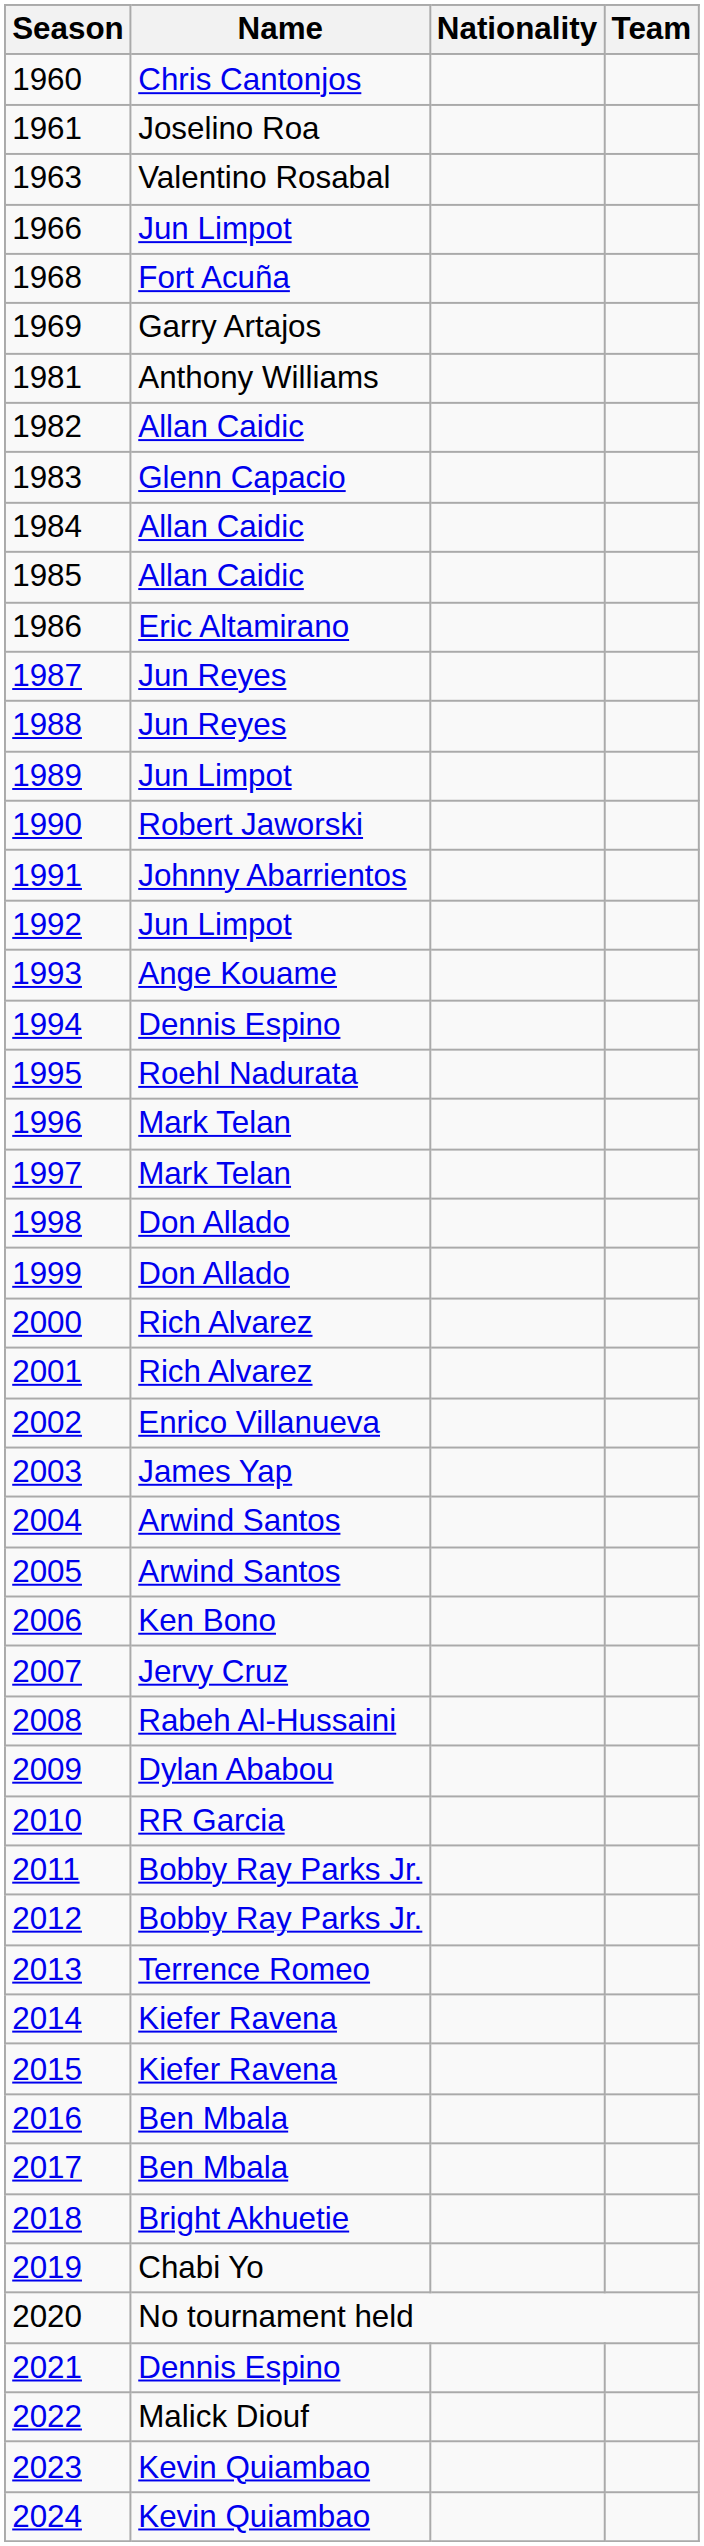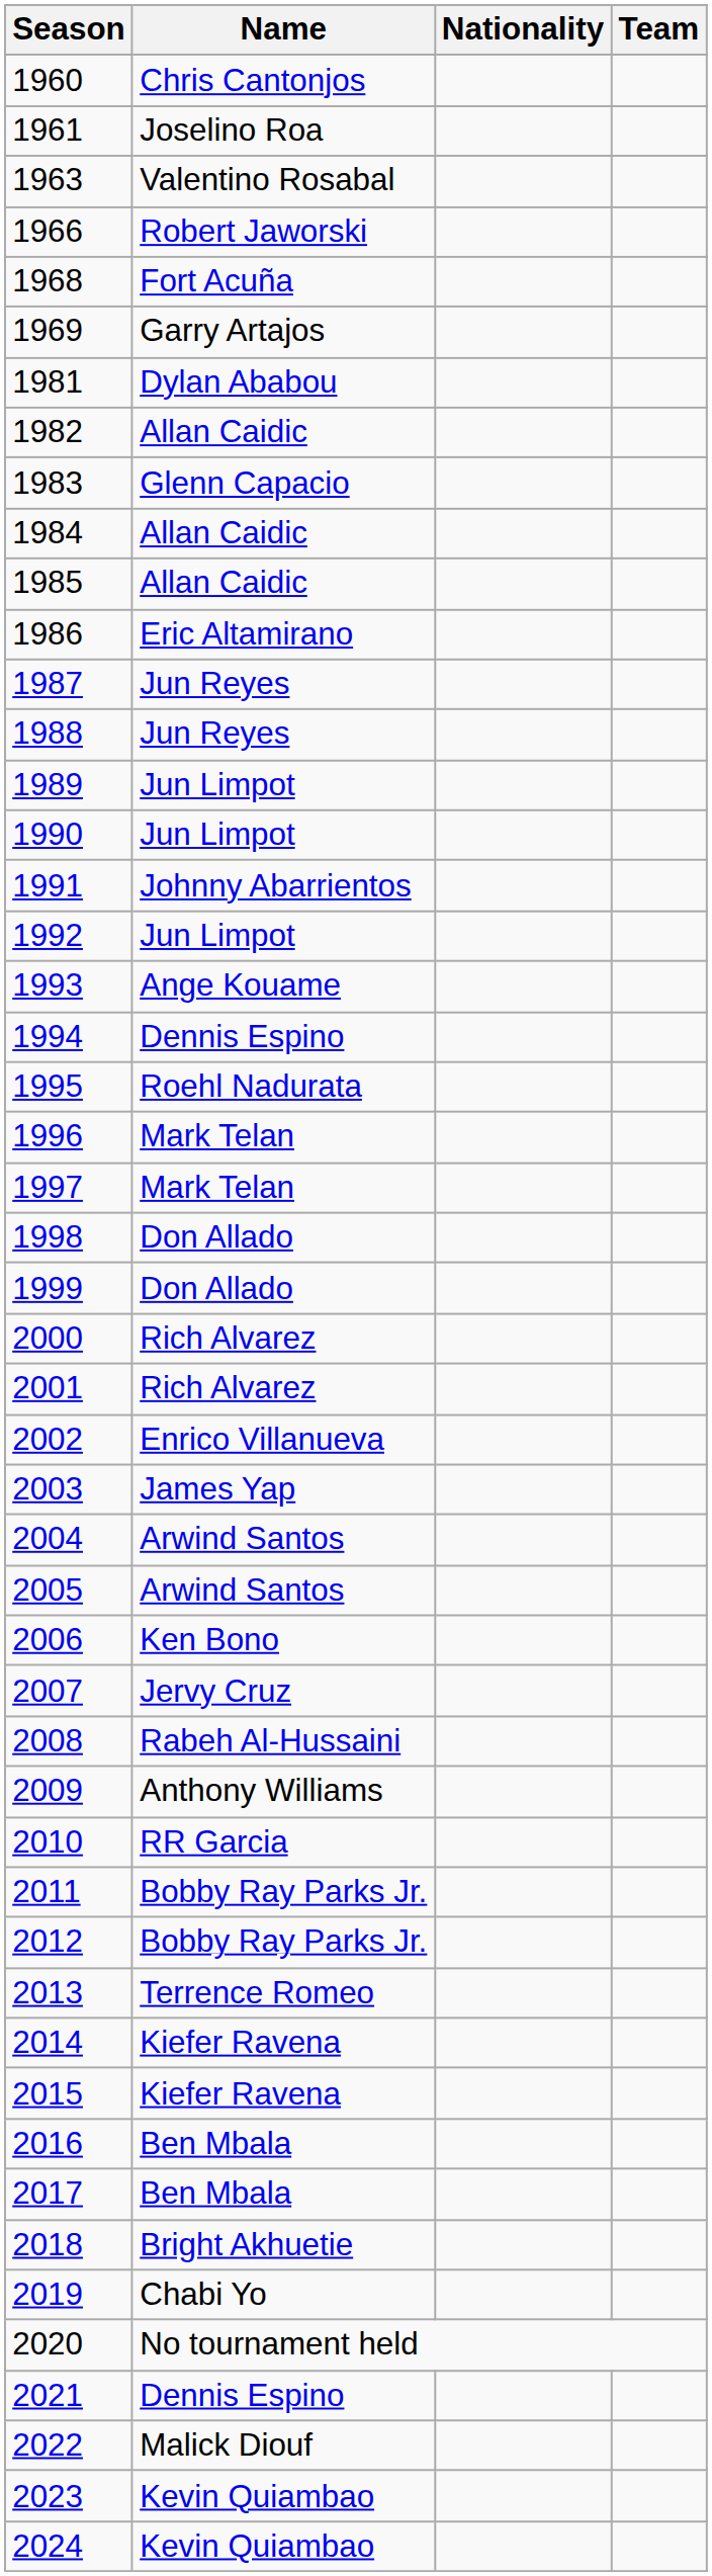1966 | Name: Jun Limpot -> Robert Jaworski
1981 | Name: Anthony Williams -> Dylan Ababou
1990 | Name: Robert Jaworski -> Jun Limpot
2009 | Name: Dylan Ababou -> Anthony Williams
